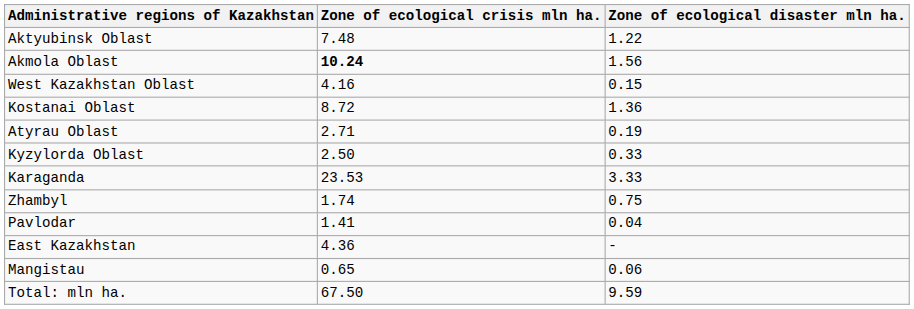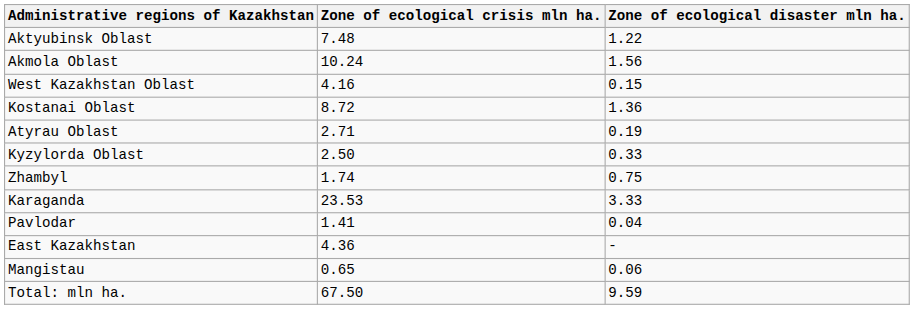Akmola Oblast | Zone of ecological crisis mln ha.: bold -> normal
rows swapped: Zhambyl <-> Karaganda
